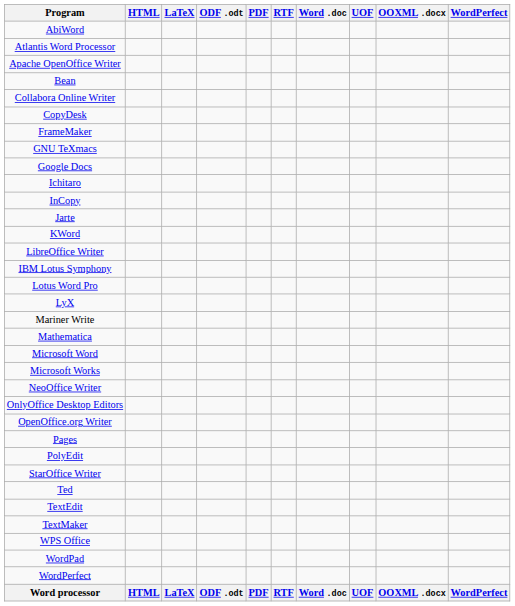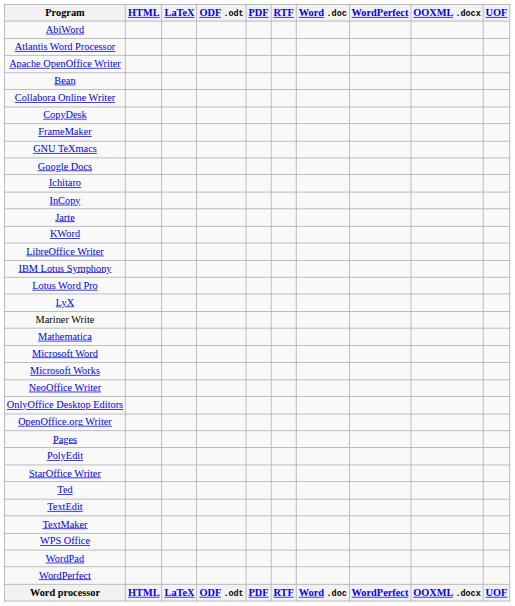columns swapped: WordPerfect <-> UOF
